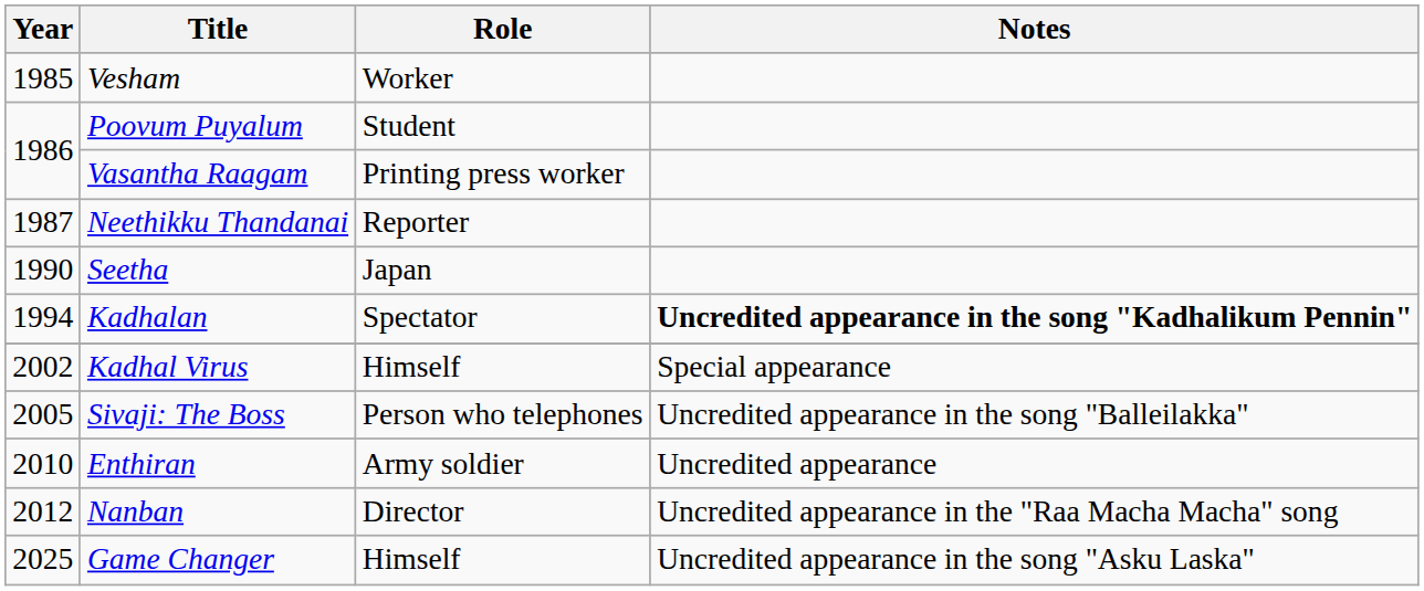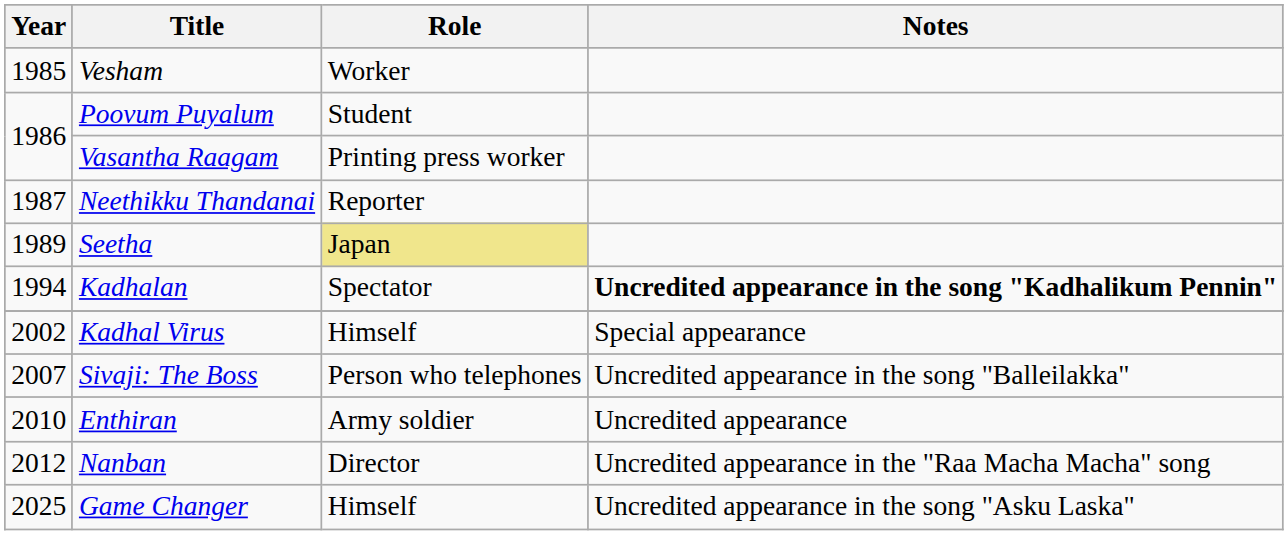Seetha | Year: 1990 -> 1989
Seetha | Role: no background -> khaki background
Sivaji: The Boss | Year: 2005 -> 2007
